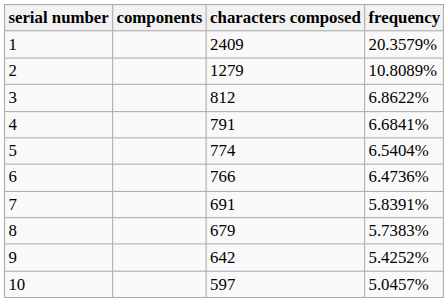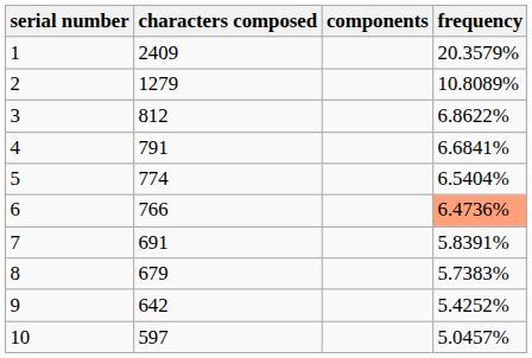columns swapped: components <-> characters composed
6 | frequency: no background -> lightsalmon background
